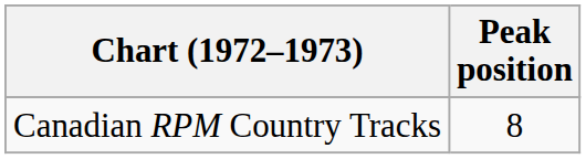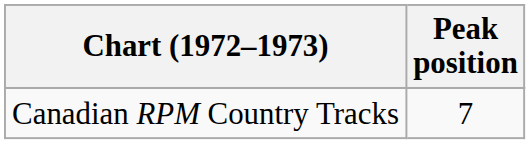Canadian RPM Country Tracks | Peak position: 8 -> 7
